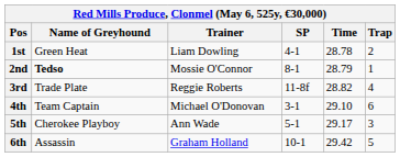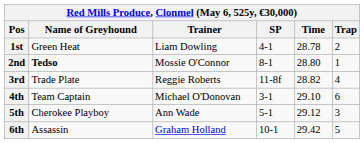2nd | Time: 28.79 -> 28.80
5th | Time: 29.17 -> 29.12
